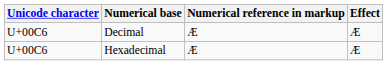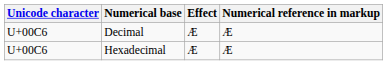columns swapped: Numerical reference in markup <-> Effect
